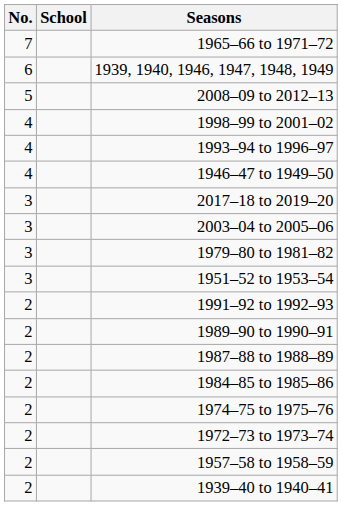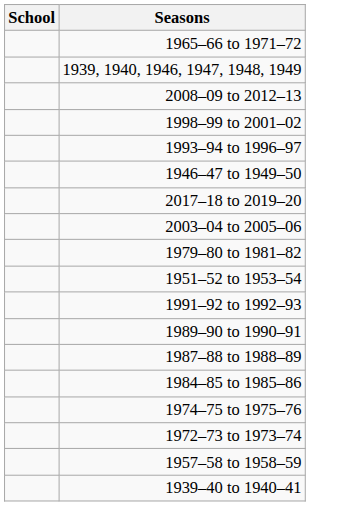- column: No. | 7 | 6 | 5 | 4 | 4 | 4 | 3 | 3 | 3 | 3 | 2 | 2 | 2 | 2 | 2 | 2 | 2 | 2
